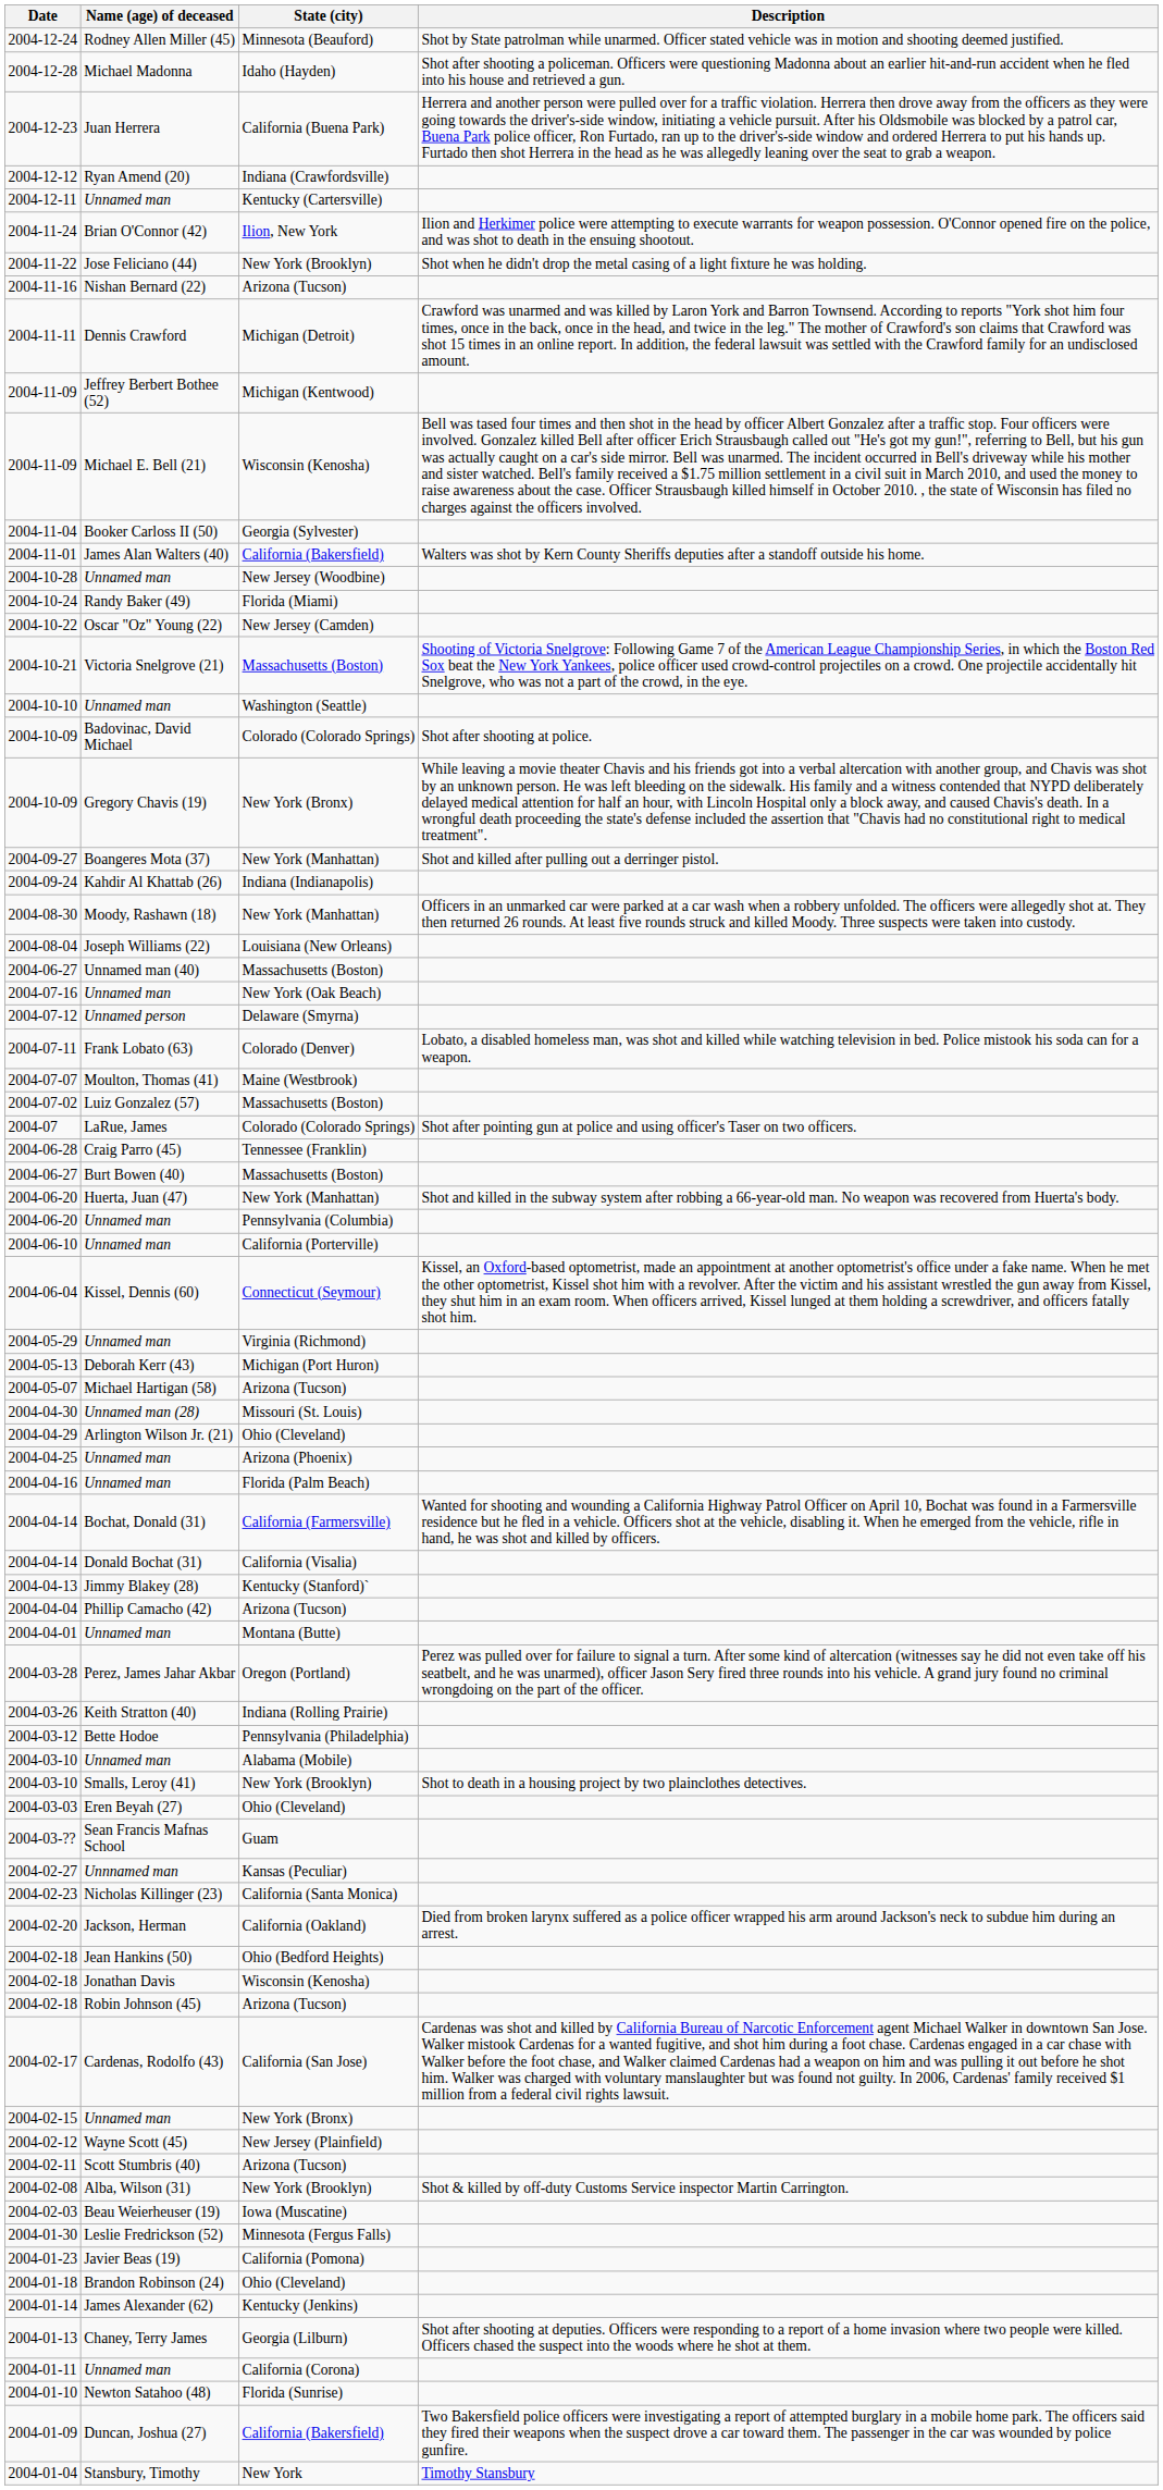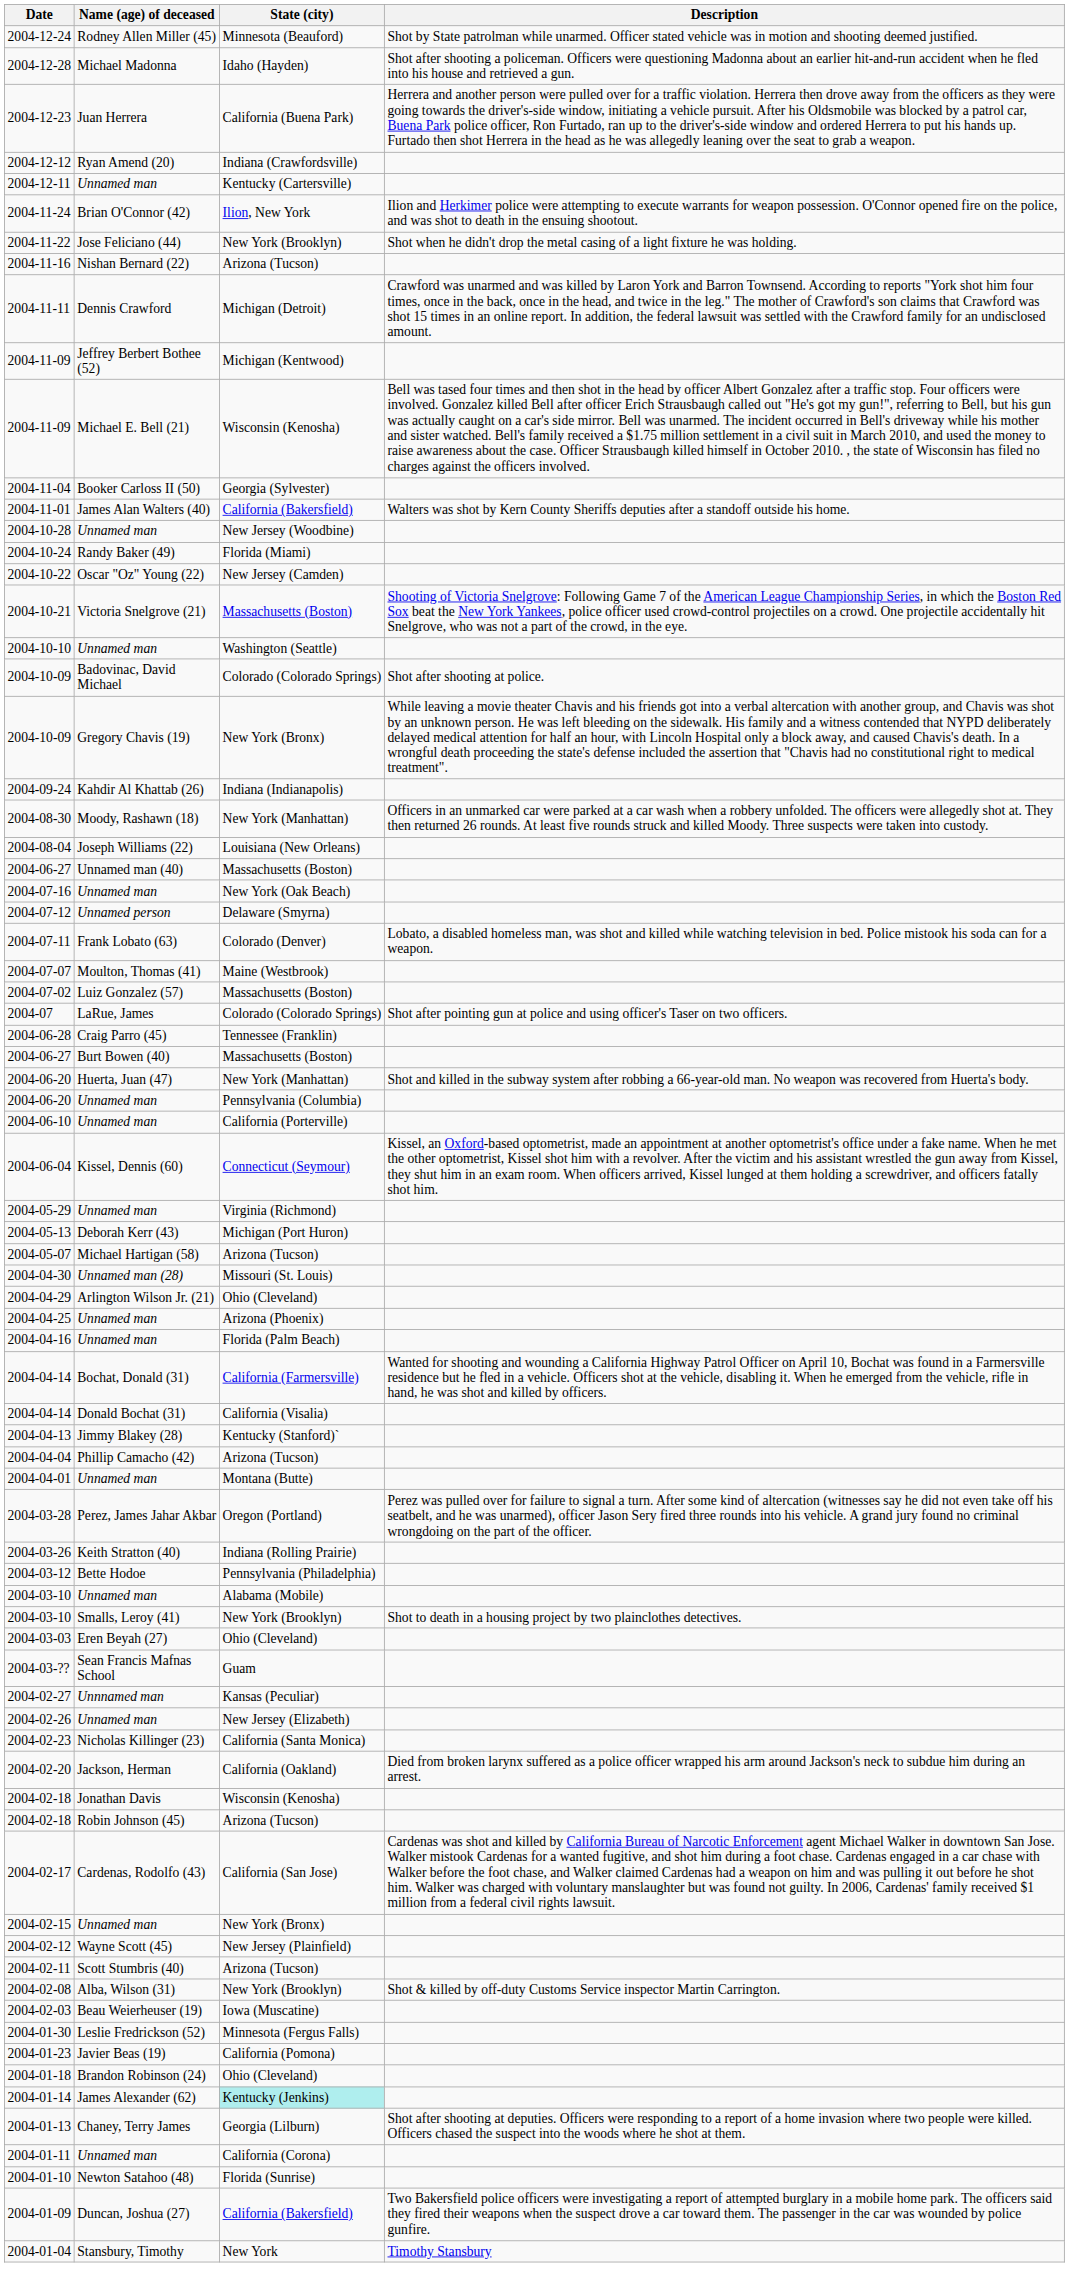- row: 2004-09-27 | Boangeres Mota (37) | New York (Manhattan) | Shot and killed after pulling out a derringer pistol.
+ row: 2004-02-26 | Unnamed man | New Jersey (Elizabeth)
- row: 2004-02-18 | Jean Hankins (50) | Ohio (Bedford Heights)
2004-01-14 | State (city): no background -> paleturquoise background
